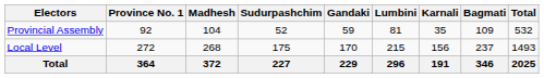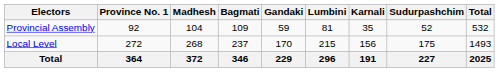columns swapped: Bagmati <-> Sudurpashchim
